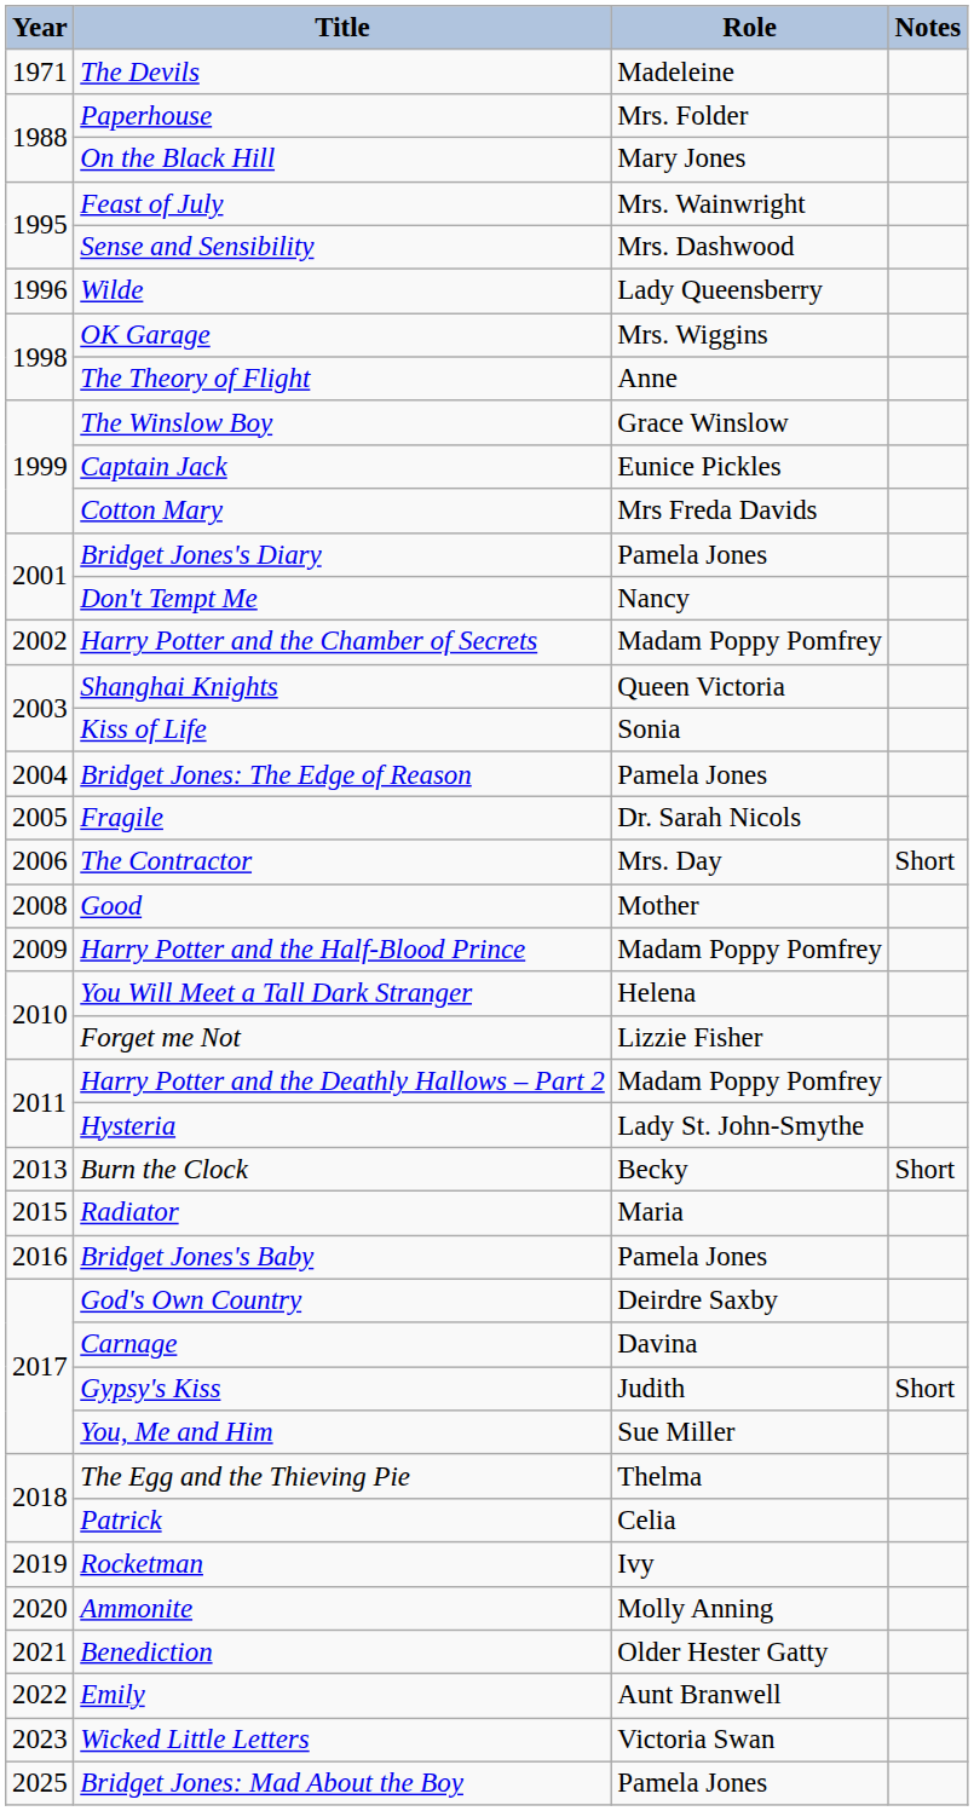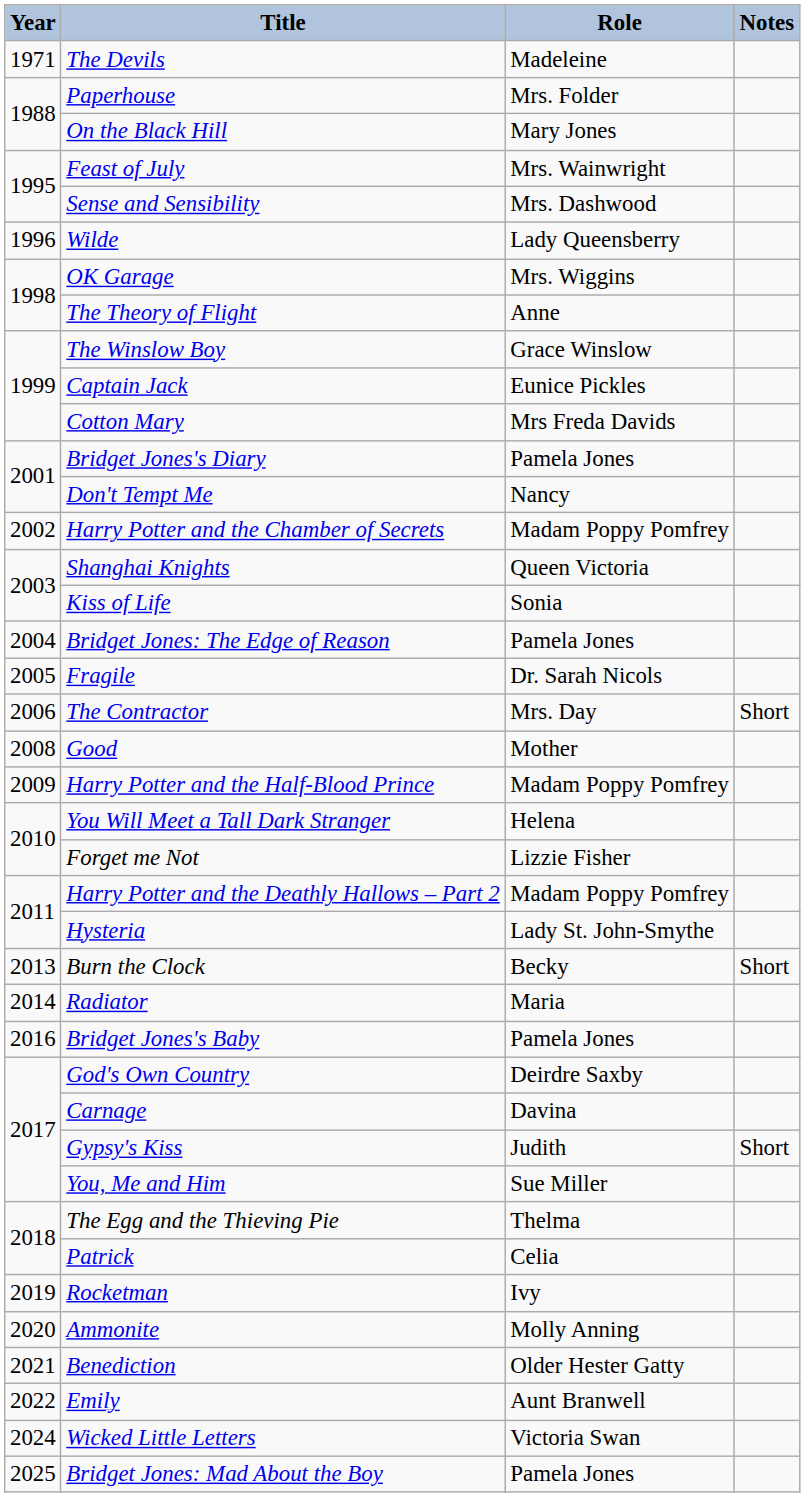Radiator | Year: 2015 -> 2014
Wicked Little Letters | Year: 2023 -> 2024
